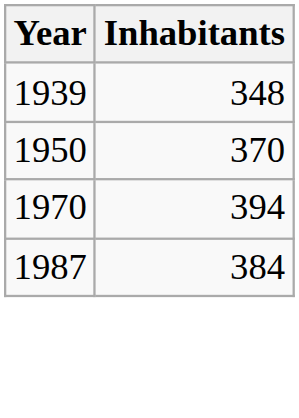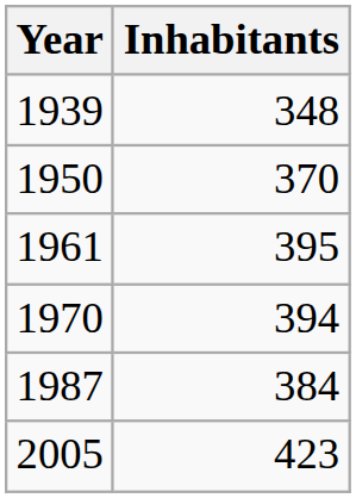+ row: 1961 | 395
+ row: 2005 | 423
